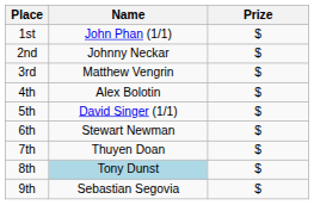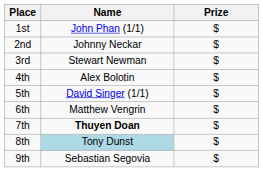3rd | Name: Matthew Vengrin -> Stewart Newman
6th | Name: Stewart Newman -> Matthew Vengrin
7th | Name: normal -> bold
